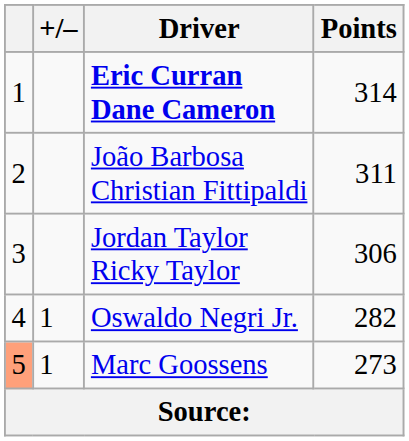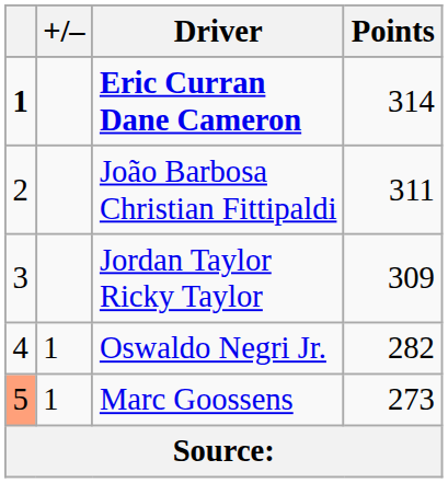Eric Curran Dane Cameron | column 1: normal -> bold
Jordan Taylor Ricky Taylor | Points: 306 -> 309
